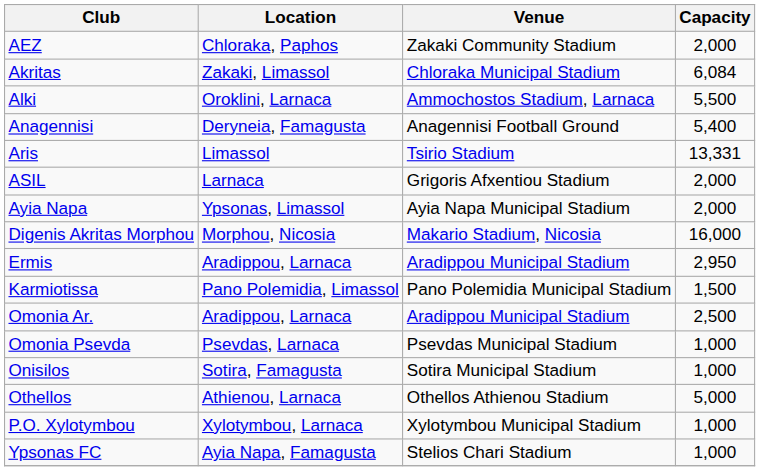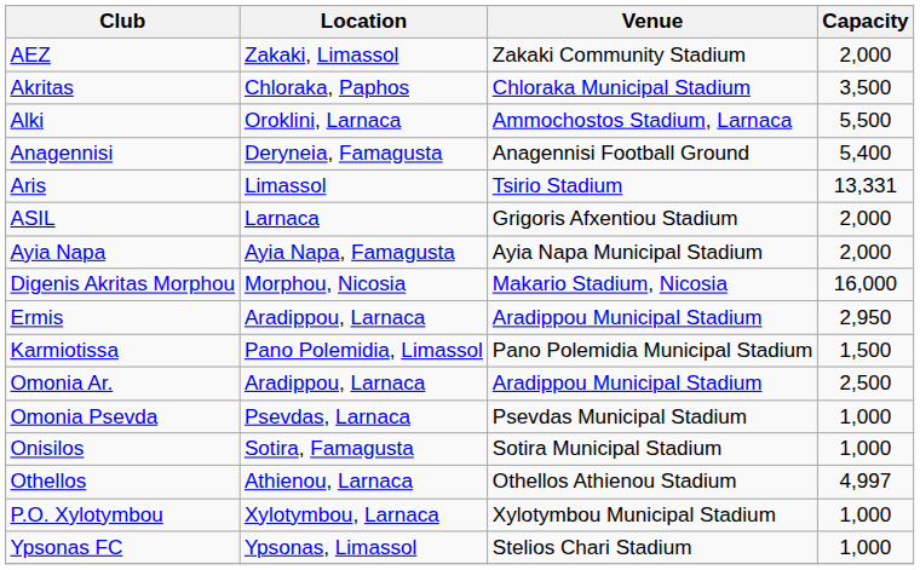AEZ | Location: Chloraka, Paphos -> Zakaki, Limassol
Akritas | Location: Zakaki, Limassol -> Chloraka, Paphos
Akritas | Capacity: 6,084 -> 3,500
Ayia Napa | Location: Ypsonas, Limassol -> Ayia Napa, Famagusta
Othellos | Capacity: 5,000 -> 4,997
Ypsonas FC | Location: Ayia Napa, Famagusta -> Ypsonas, Limassol
